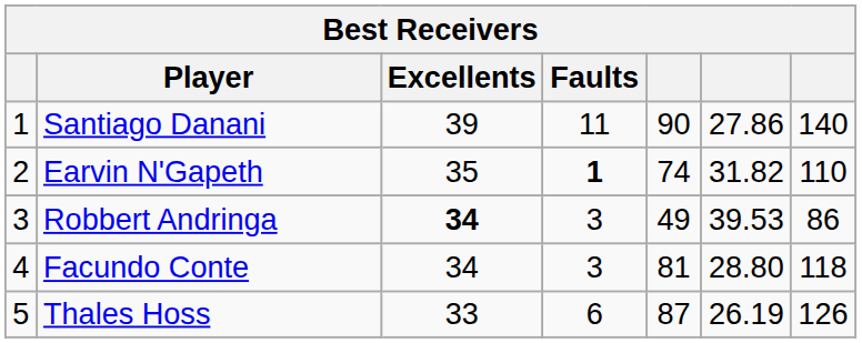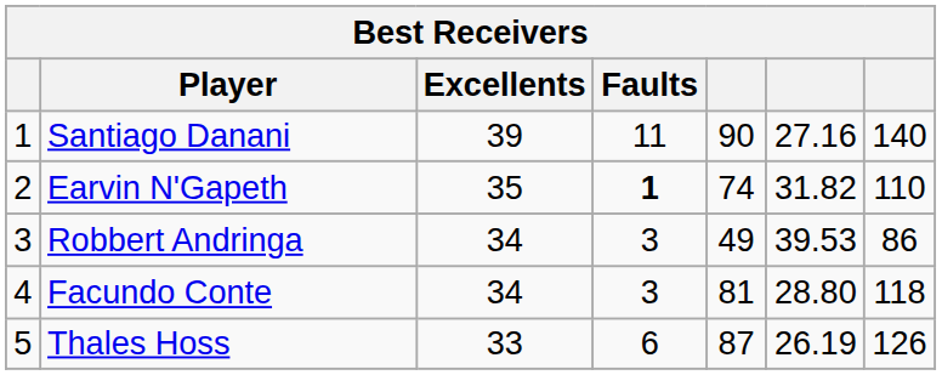Santiago Danani | column 6: 27.86 -> 27.16
Robbert Andringa | Excellents: bold -> normal
